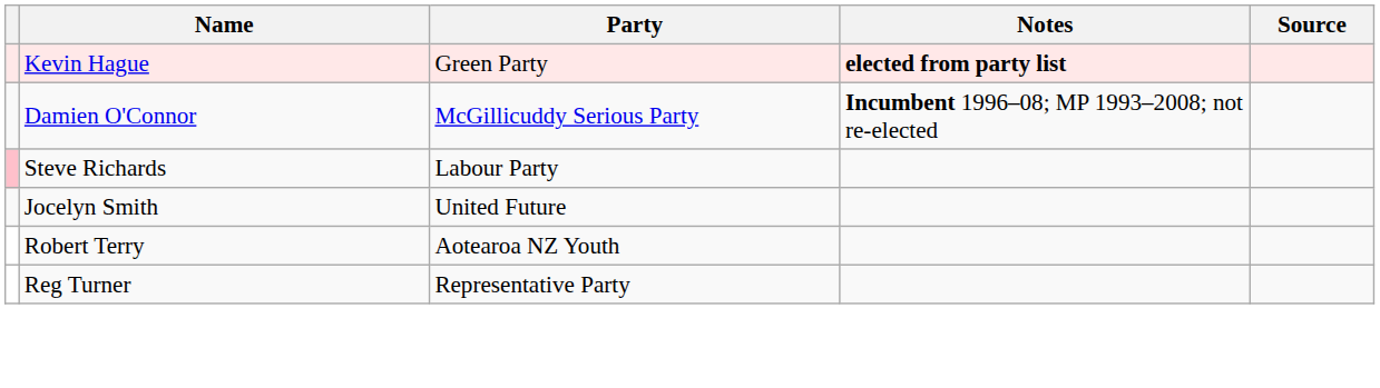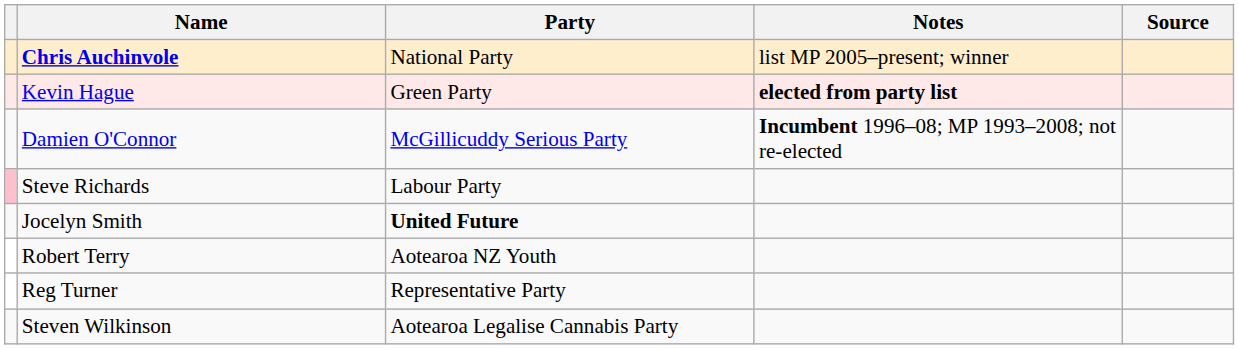+ row: Chris Auchinvole | National Party | list MP 2005–present; winner
Jocelyn Smith | Party: normal -> bold
+ row: Steven Wilkinson | Aotearoa Legalise Cannabis Party
